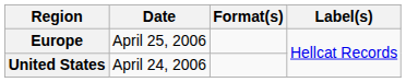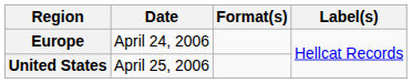Europe | Date: April 25, 2006 -> April 24, 2006
United States | Date: April 24, 2006 -> April 25, 2006
